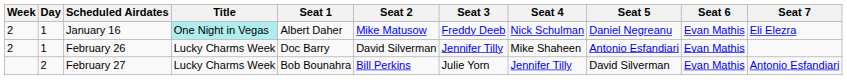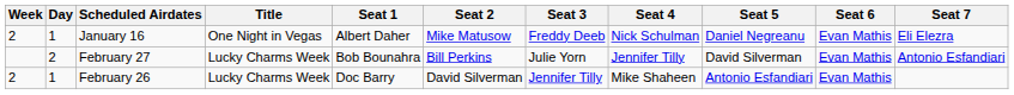January 16 | Title: paleturquoise background -> no background
rows swapped: February 26 <-> February 27
